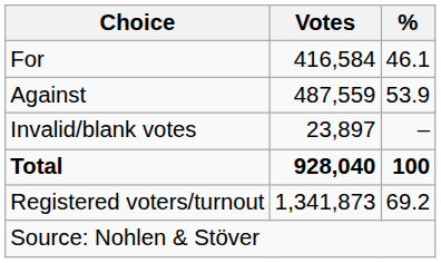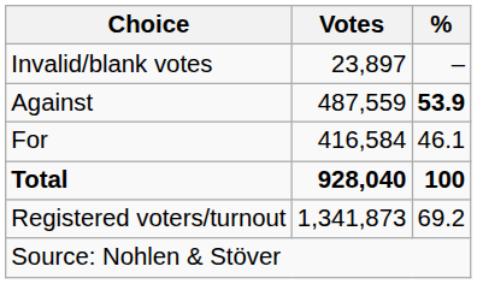rows swapped: For <-> Invalid/blank votes
Against | %: normal -> bold
